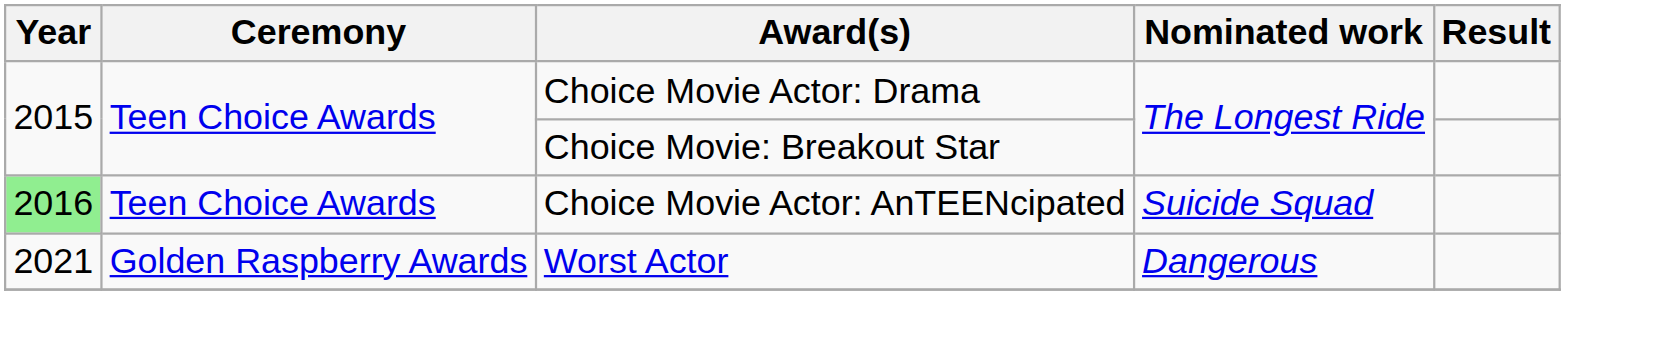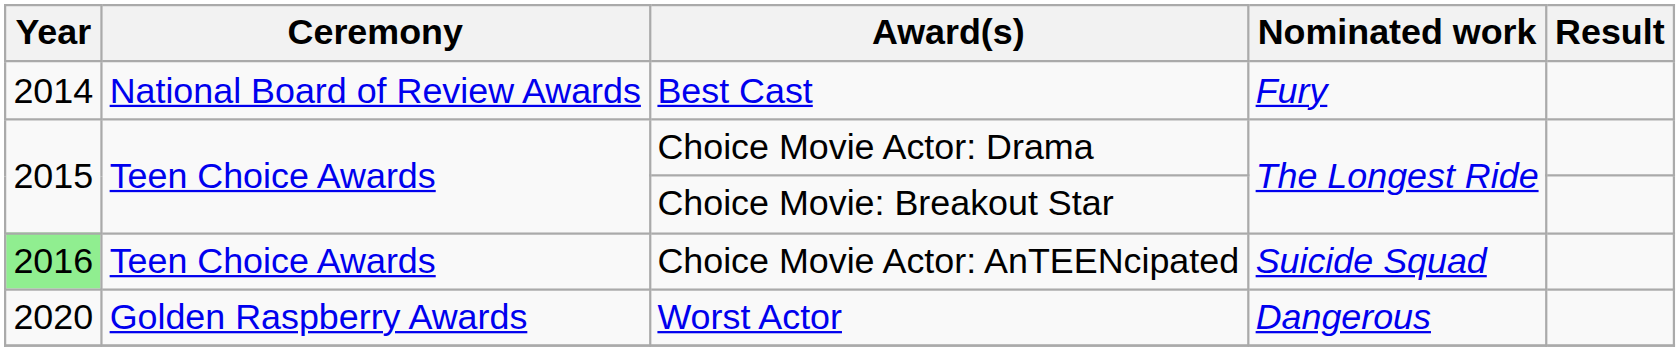+ row: 2014 | National Board of Review Awards | Best Cast | Fury
Worst Actor | Year: 2021 -> 2020
